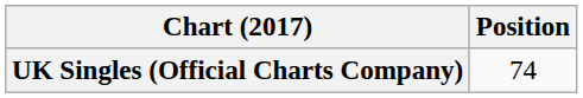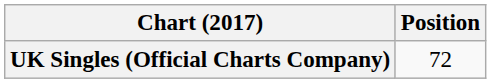UK Singles (Official Charts Company) | Position: 74 -> 72
